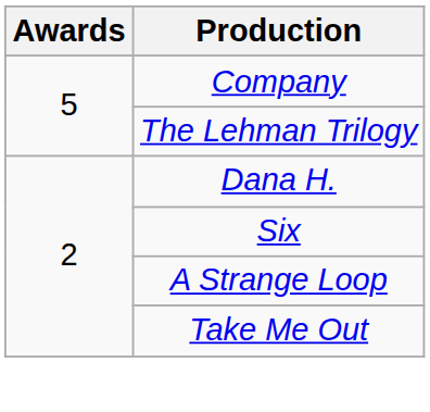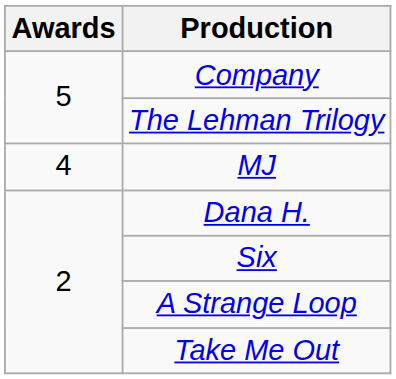+ row: 4 | MJ
